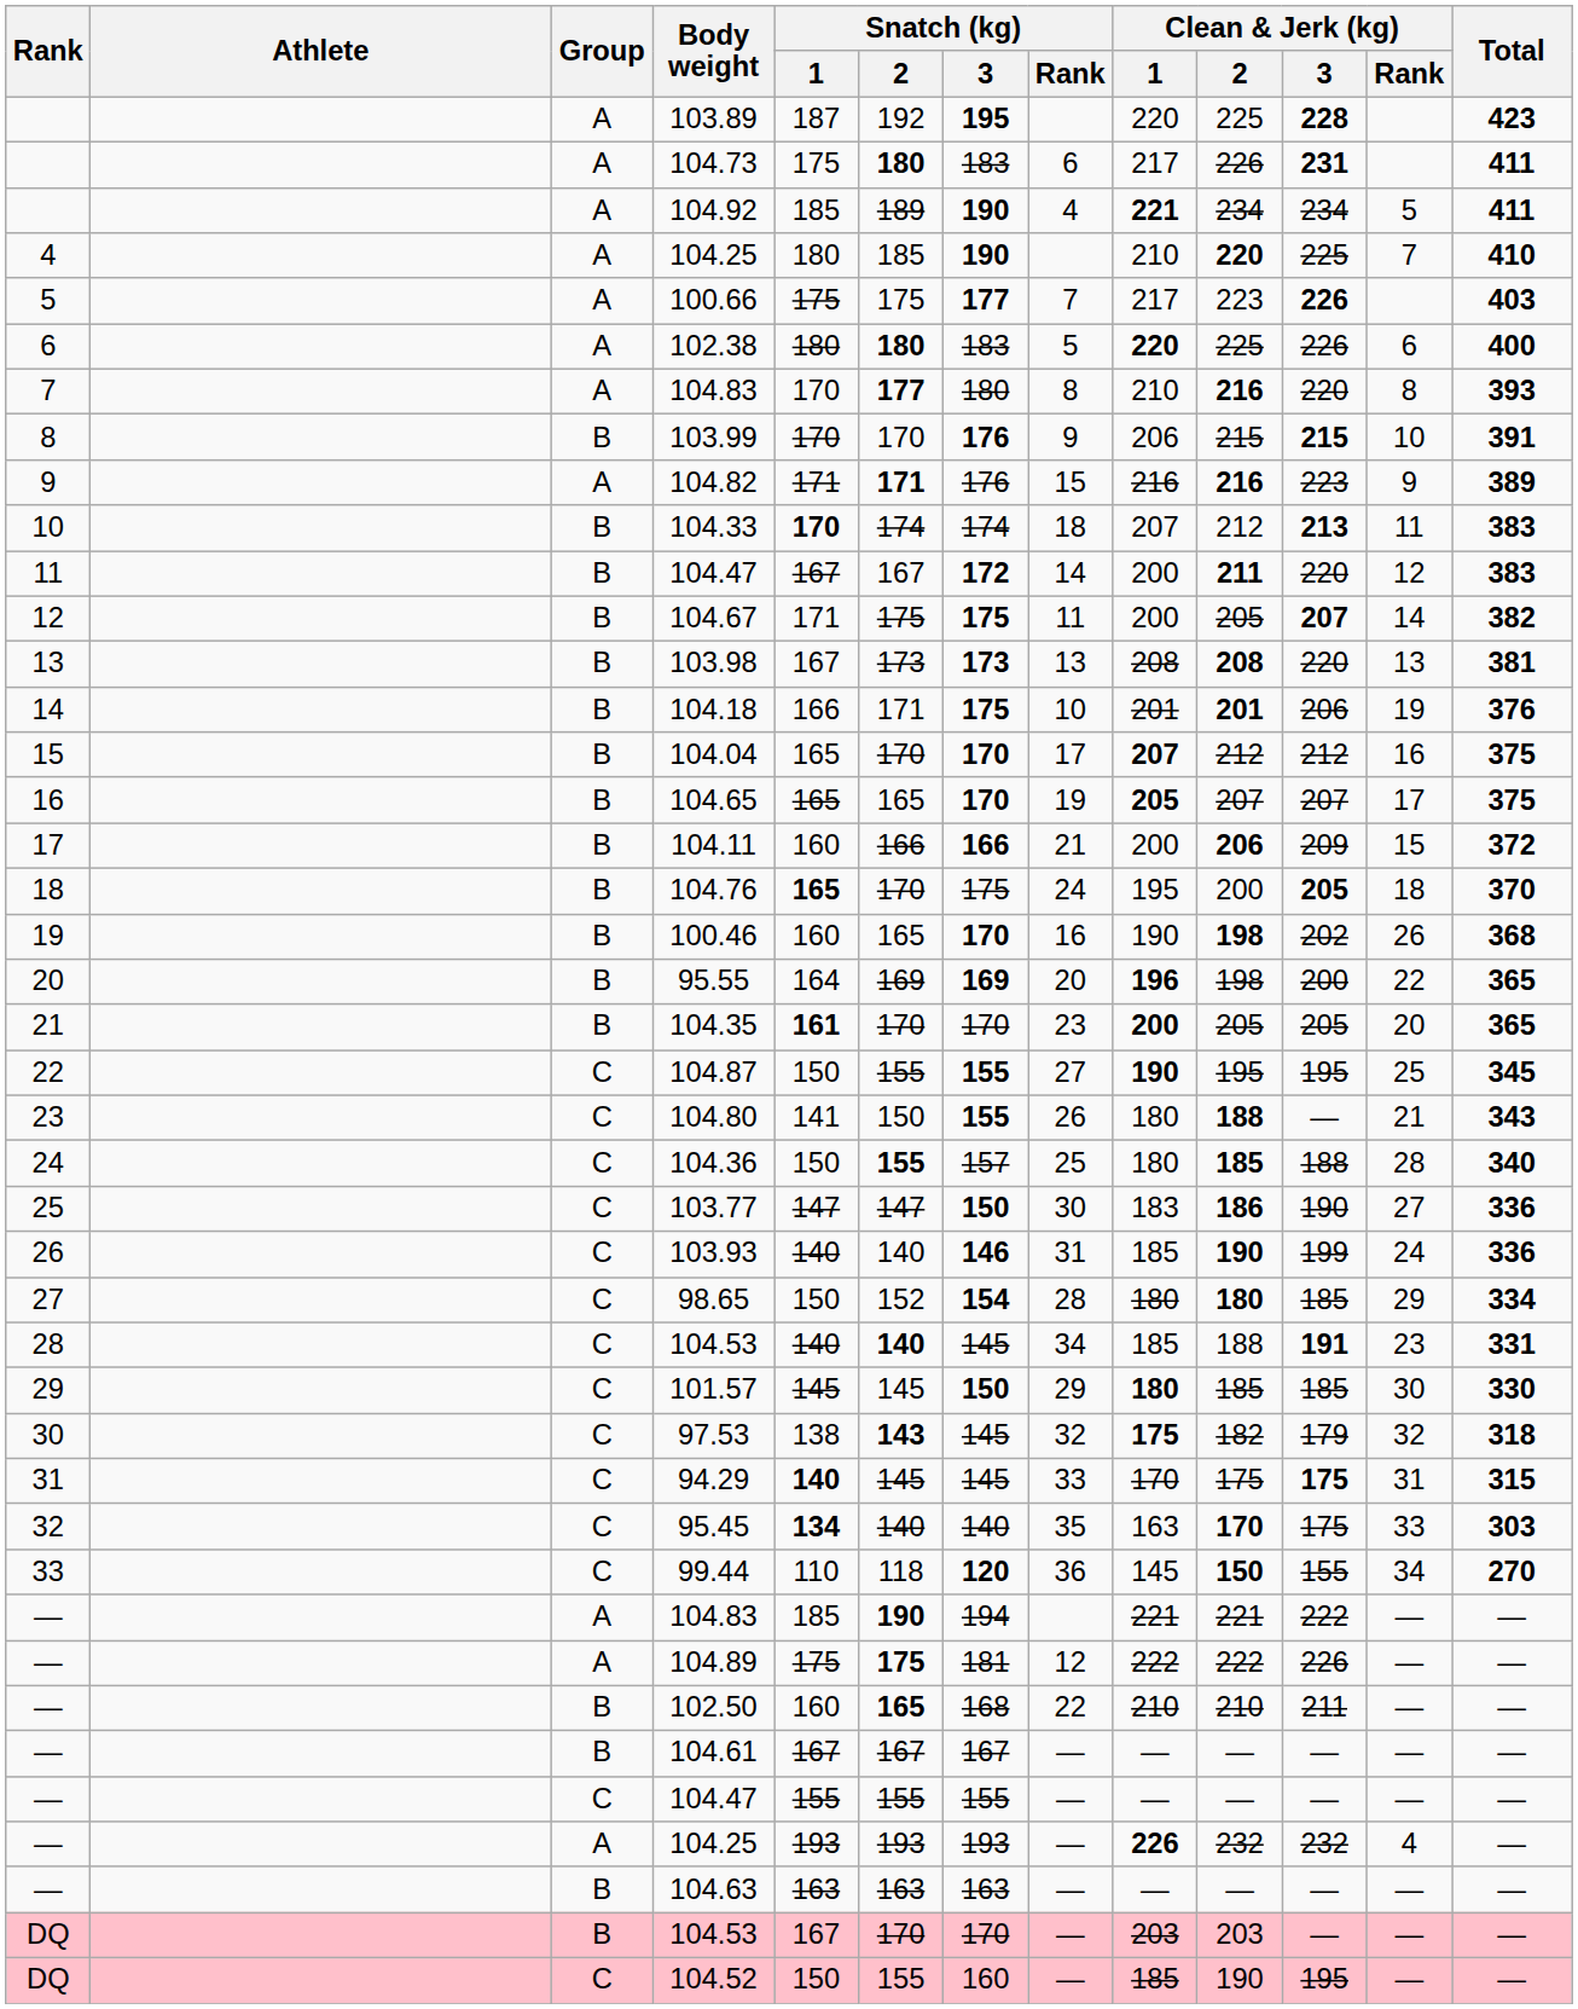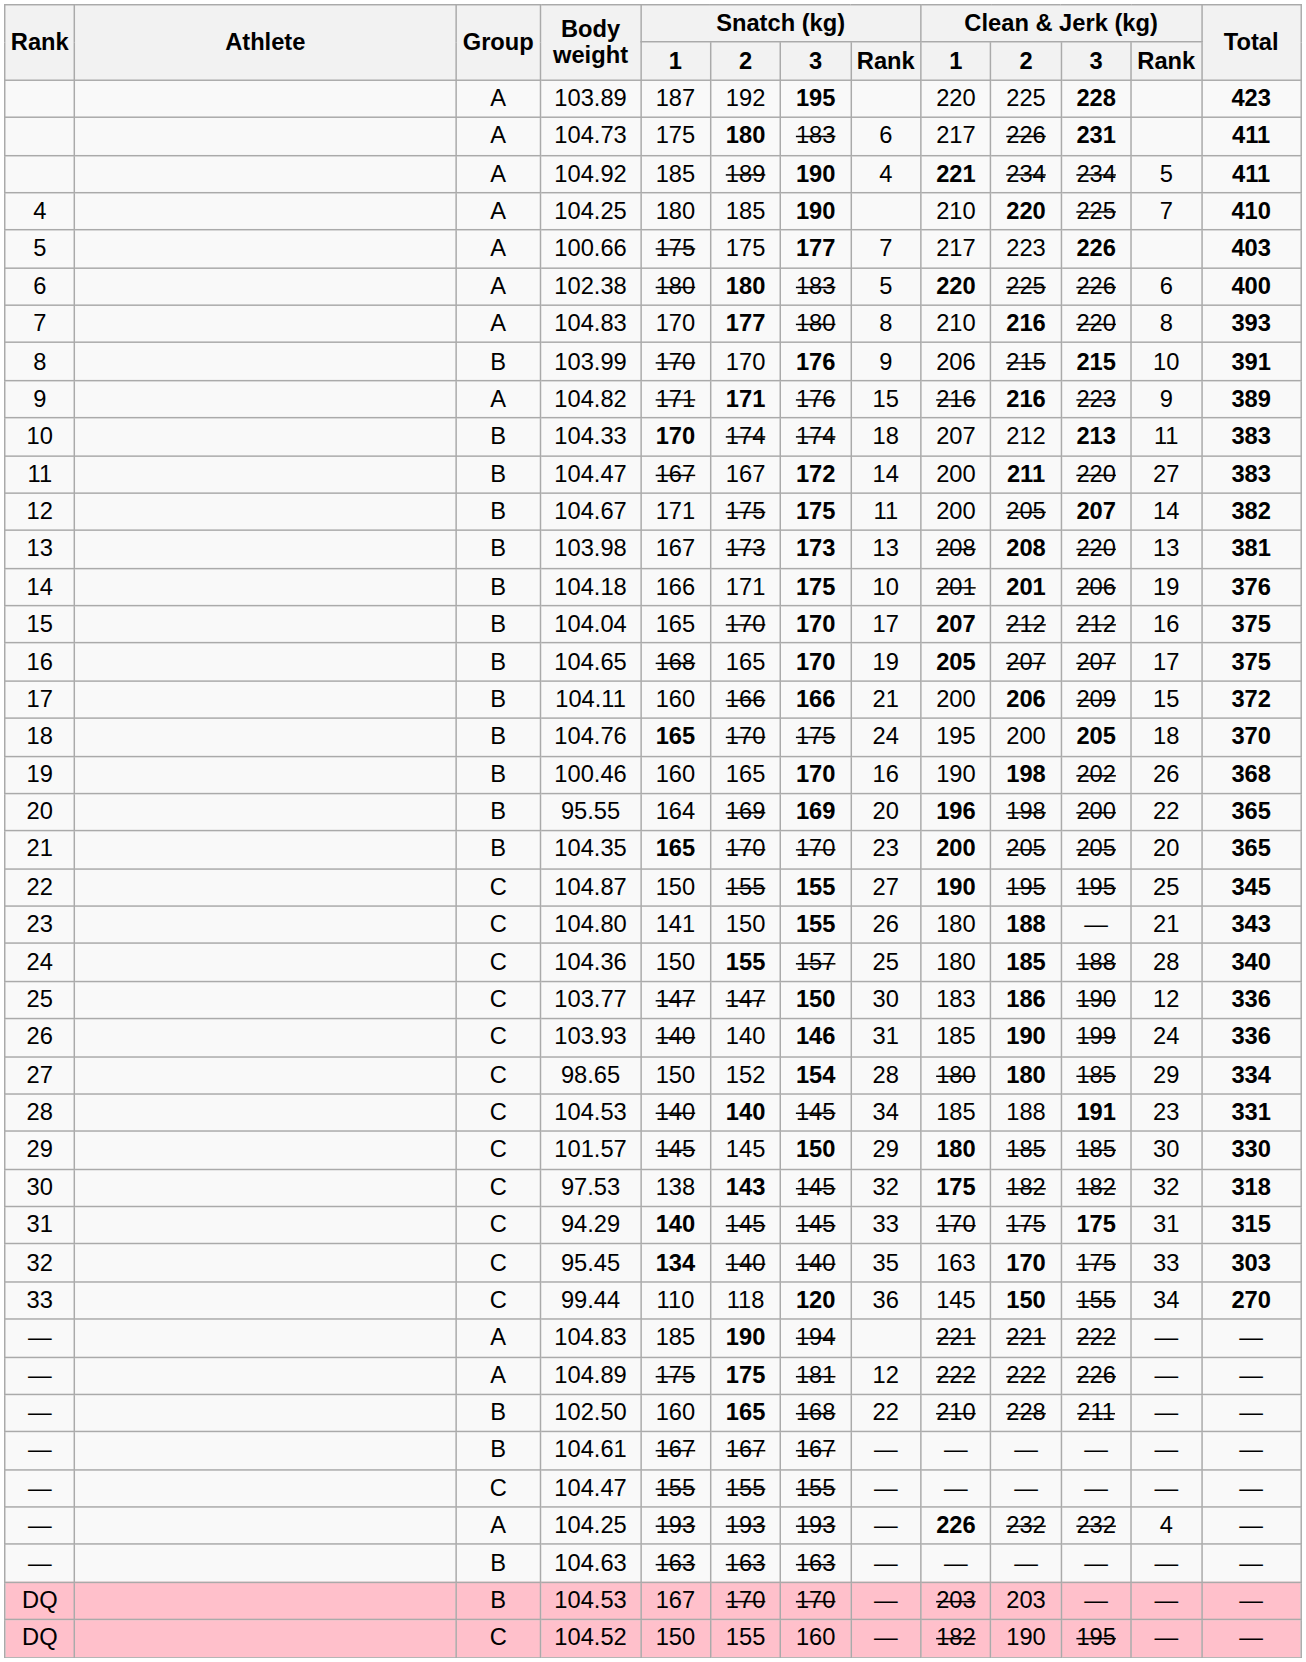11 / 104.47 | Clean & Jerk (kg) / Rank: 12 -> 27
104.65 | Snatch (kg) / 1: 165 -> 168
104.35 | Snatch (kg) / 1: 161 -> 165
103.77 | Clean & Jerk (kg) / Rank: 27 -> 12
97.53 | Clean & Jerk (kg) / 3: 179 -> 182
102.50 | Clean & Jerk (kg) / 2: 210 -> 228
104.52 | Clean & Jerk (kg) / 1: 185 -> 182
